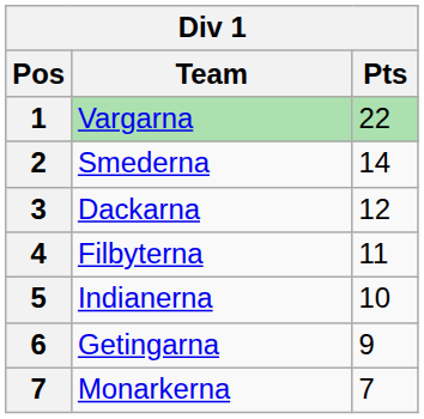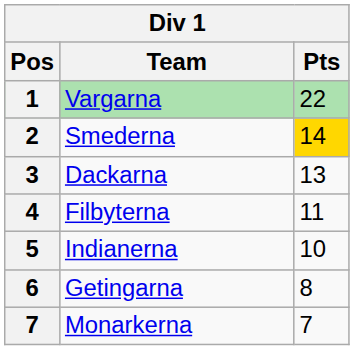Smederna | Pts: no background -> gold background
Dackarna | Pts: 12 -> 13
Getingarna | Pts: 9 -> 8
